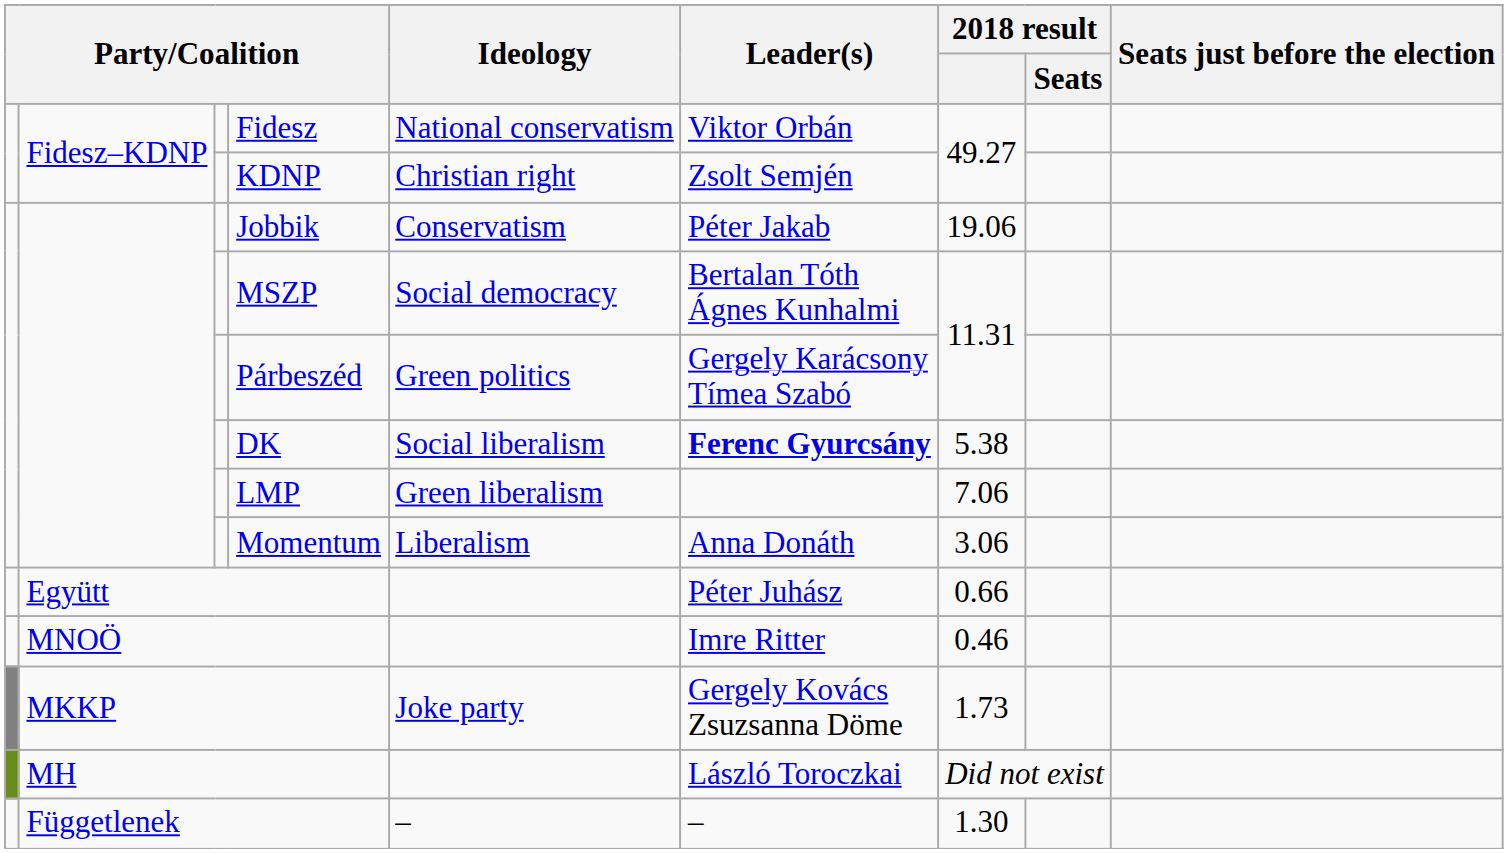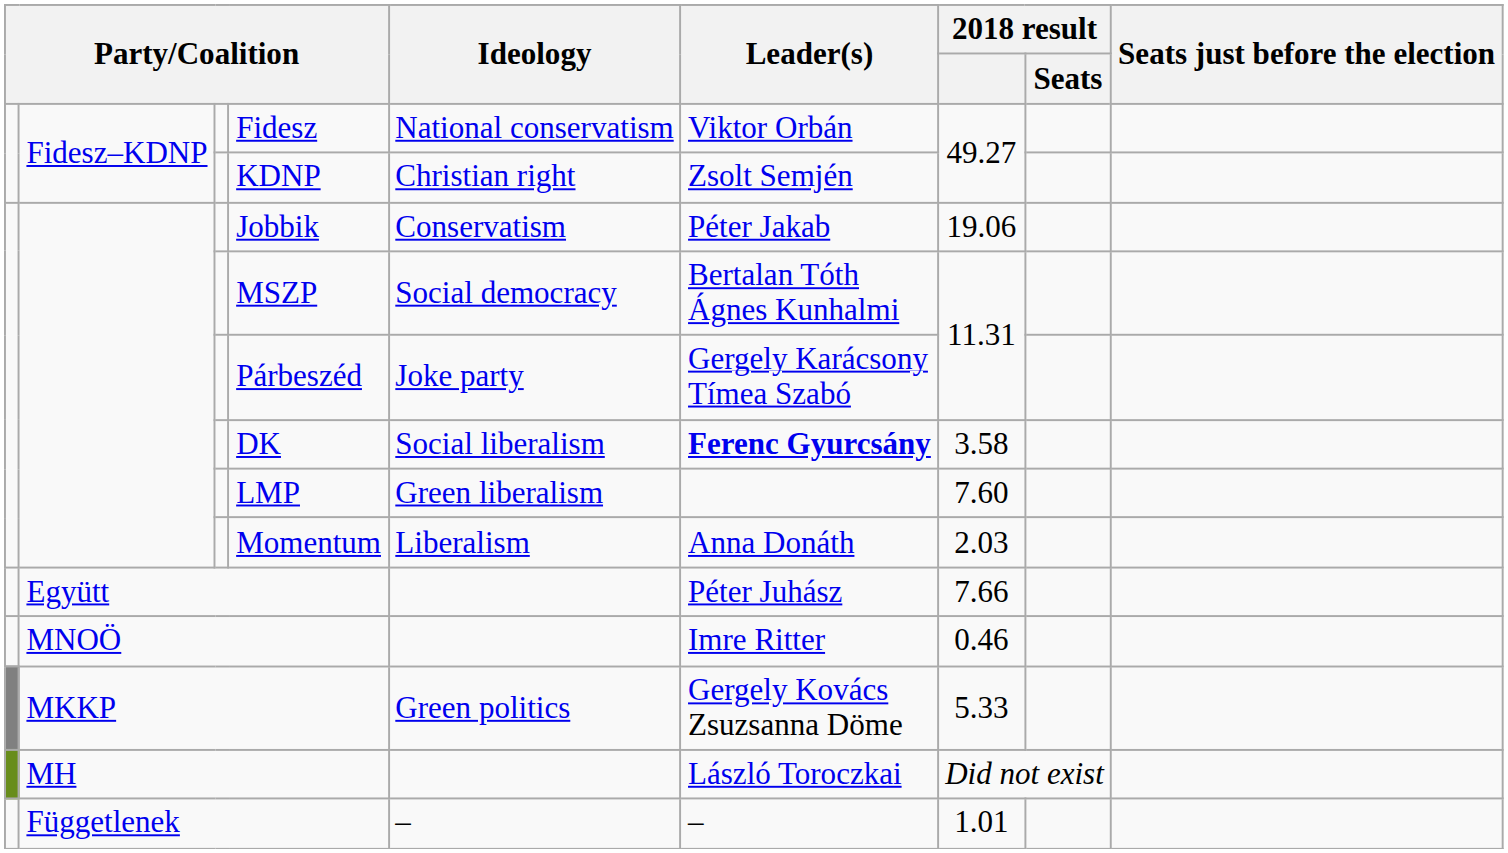Párbeszéd | Ideology: Green politics -> Joke party
DK | 2018 result: 5.38 -> 3.58
LMP | 2018 result: 7.06 -> 7.60
Momentum | 2018 result: 3.06 -> 2.03
Együtt | 2018 result: 0.66 -> 7.66
MKKP | Ideology: Joke party -> Green politics
MKKP | 2018 result: 1.73 -> 5.33
Függetlenek | 2018 result: 1.30 -> 1.01
